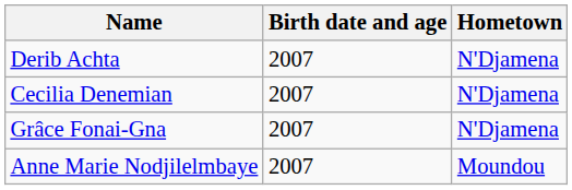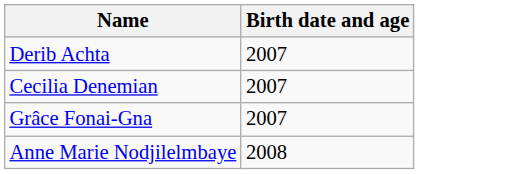- column: Hometown | N'Djamena | N'Djamena | N'Djamena | Moundou
Anne Marie Nodjilelmbaye | Birth date and age: 2007 -> 2008
